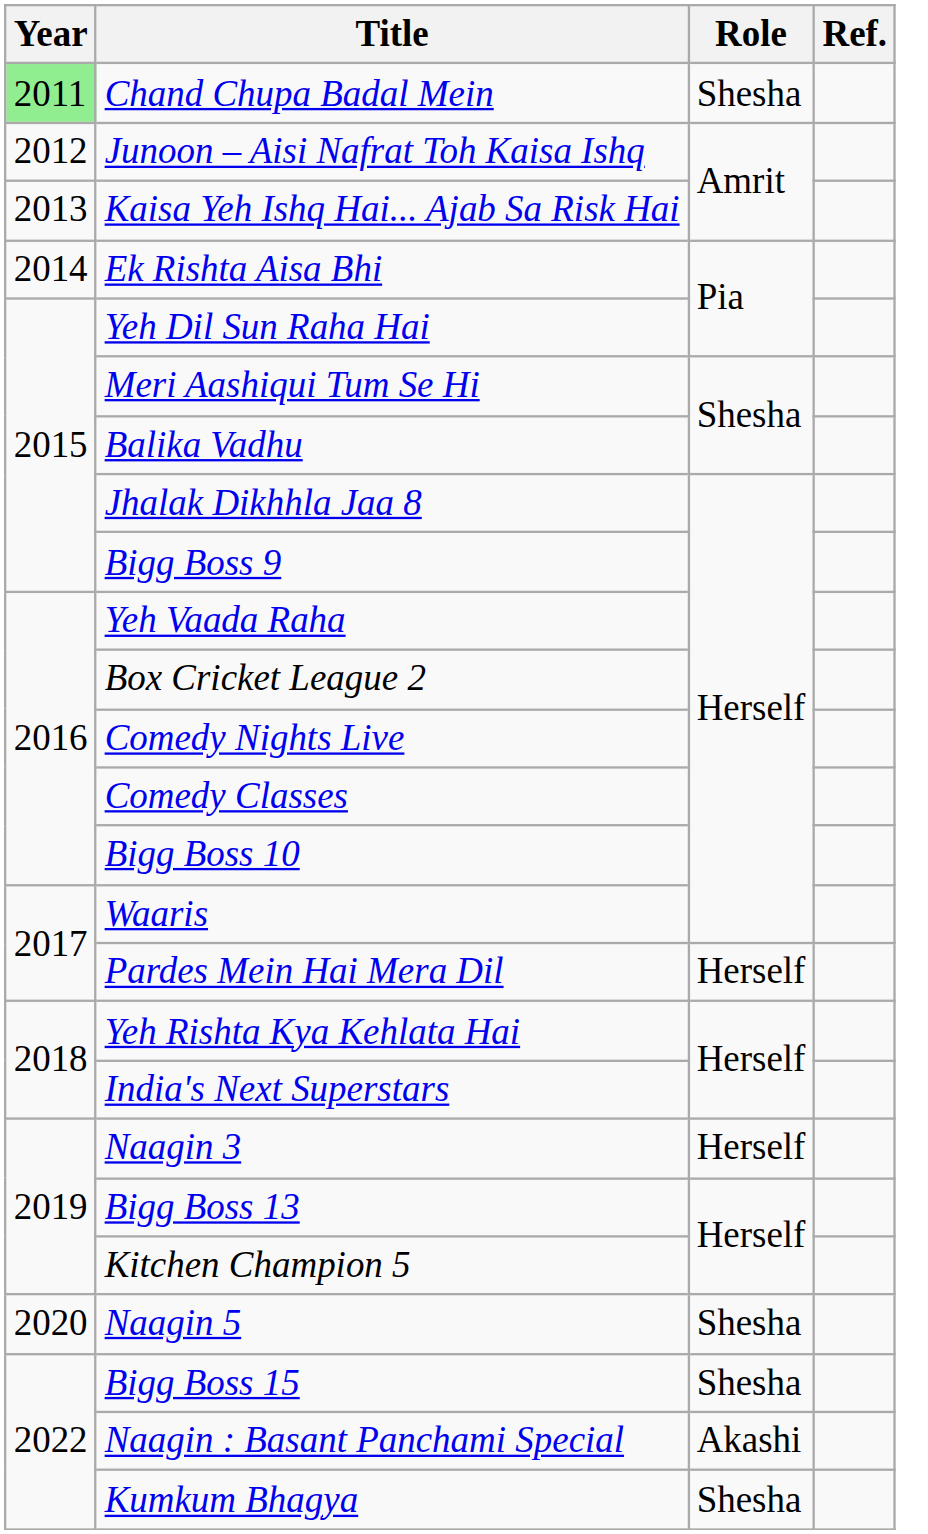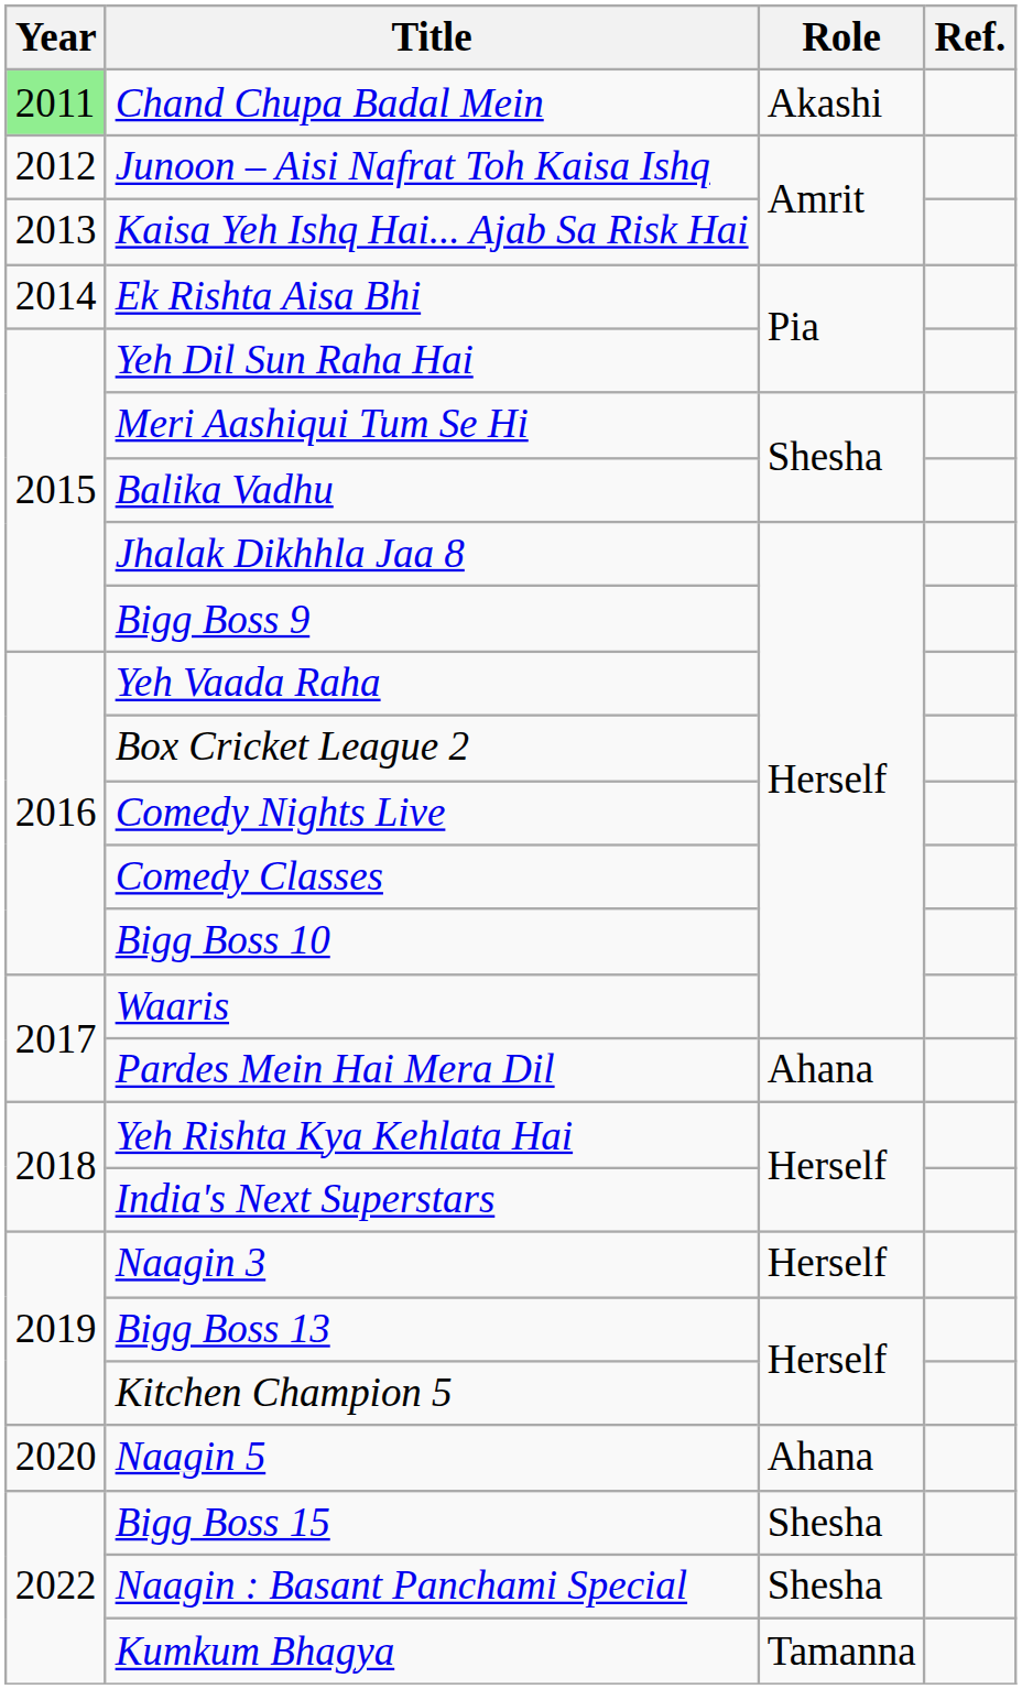Chand Chupa Badal Mein | Role: Shesha -> Akashi
Pardes Mein Hai Mera Dil | Role: Herself -> Ahana
Naagin 5 | Role: Shesha -> Ahana
Naagin : Basant Panchami Special | Role: Akashi -> Shesha
Kumkum Bhagya | Role: Shesha -> Tamanna
